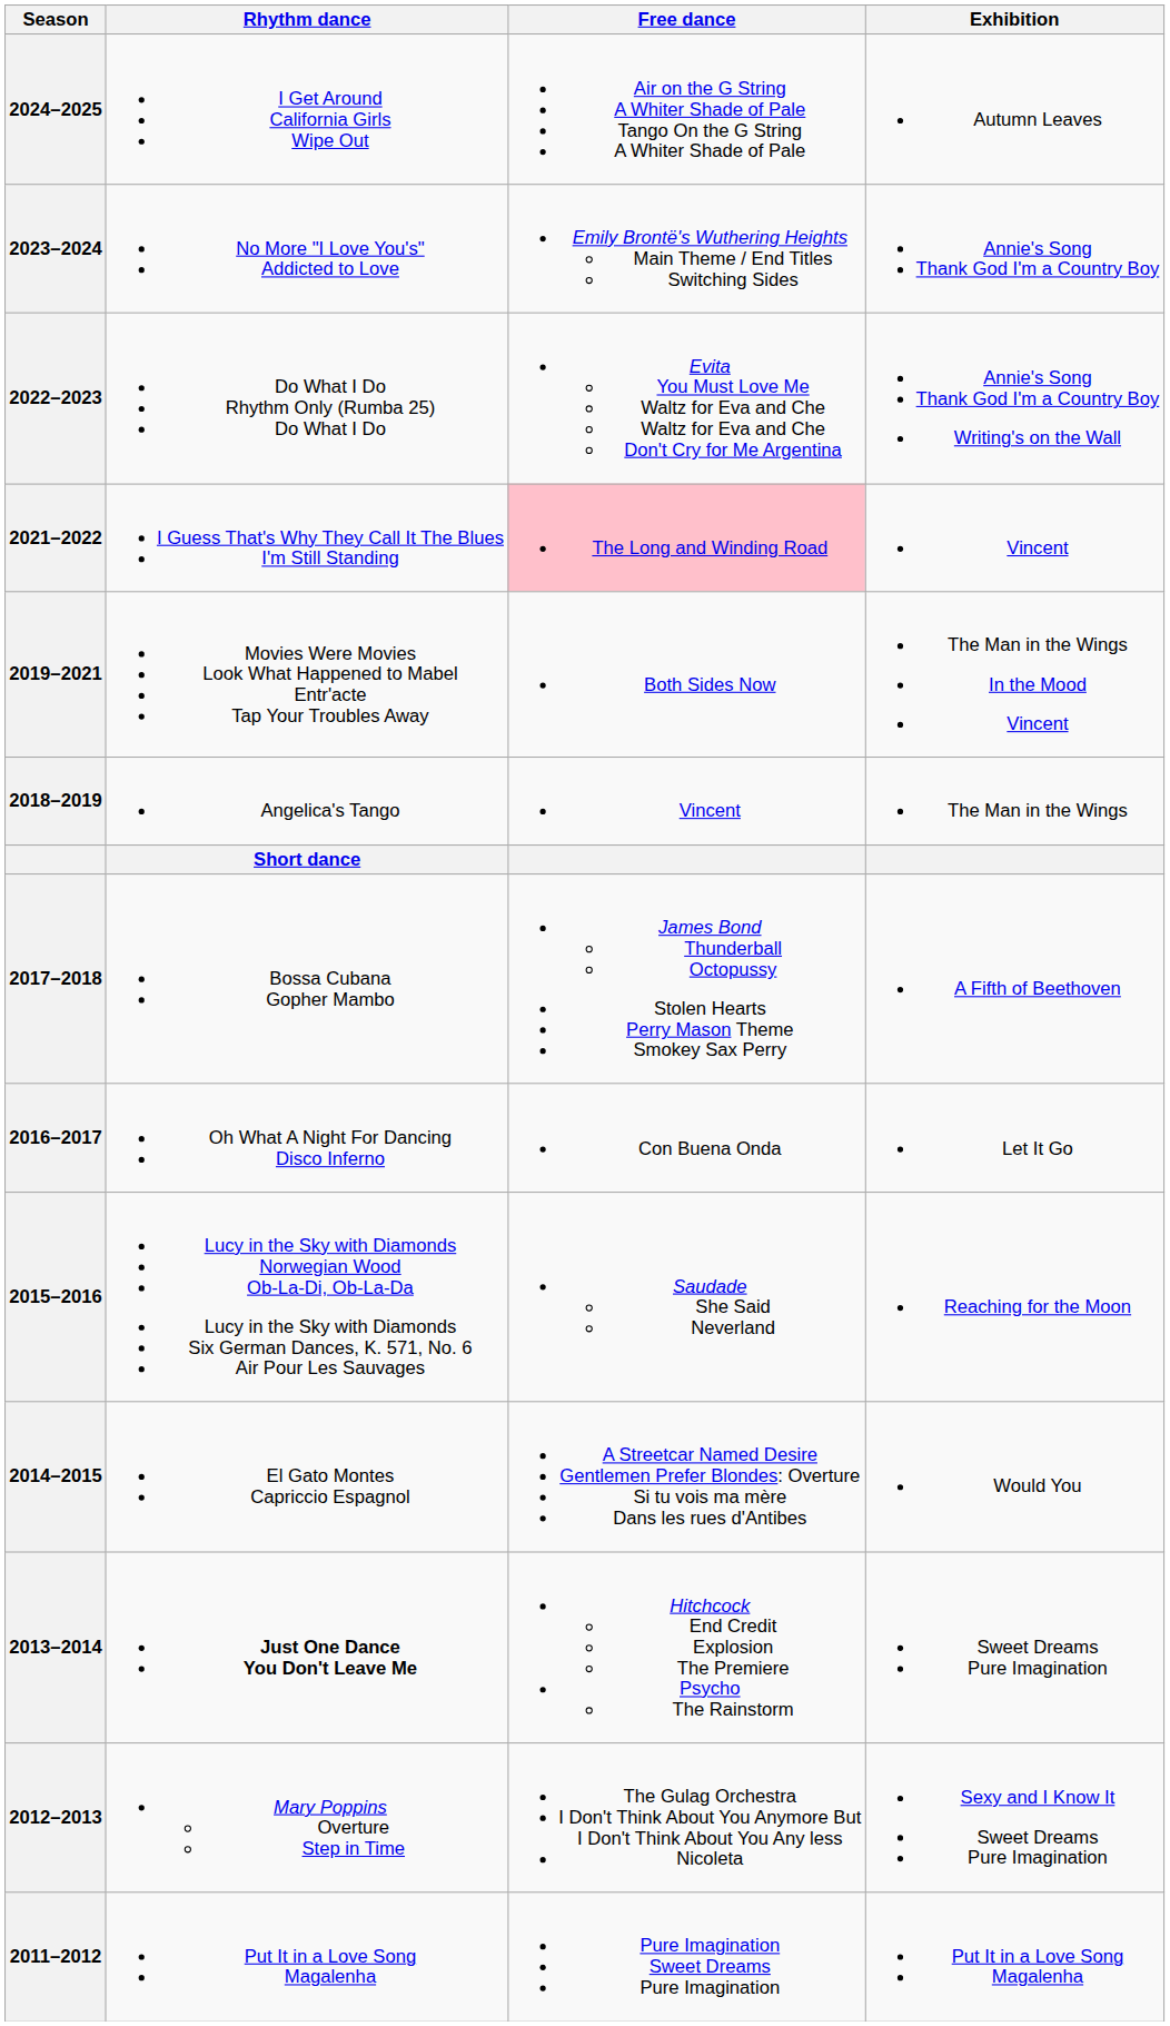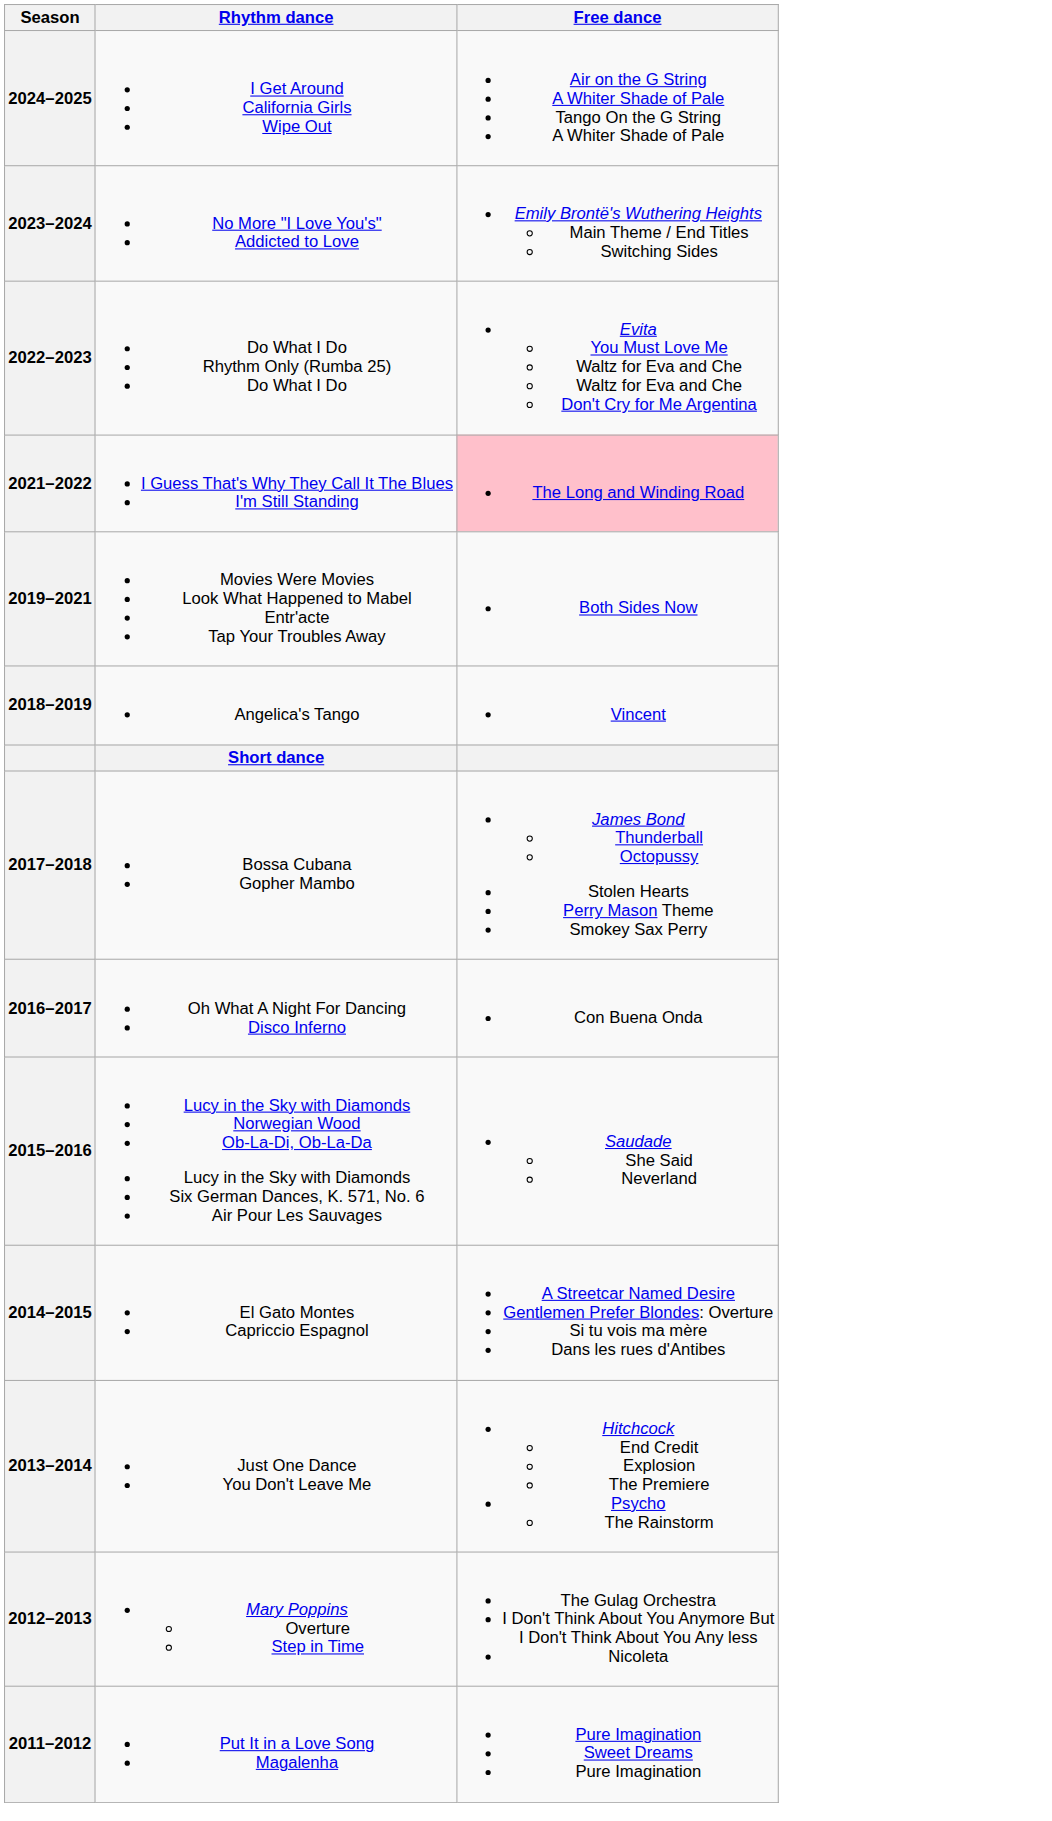- column: Exhibition | Autumn Leaves | Annie's Song Thank God I'm a Country Boy | Annie's Song Thank God I'm a Country Boy Writing's on the Wall | Vincent | The Man in the Wings In the Mood Vincent | The Man in the Wings | A Fifth of Beethoven | Let It Go | Reaching for the Moon | Would You | Sweet Dreams Pure Imagination | Sexy and I Know It Sweet Dreams Pure Imagination | Put It in a Love Song Magalenha
2013–2014 | Rhythm dance: bold -> normal
